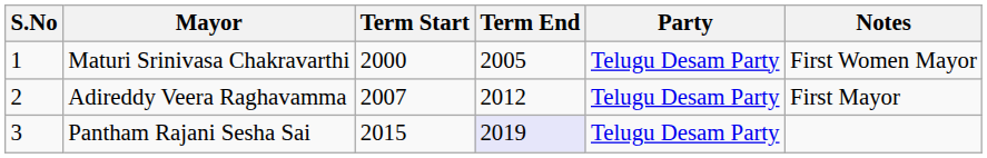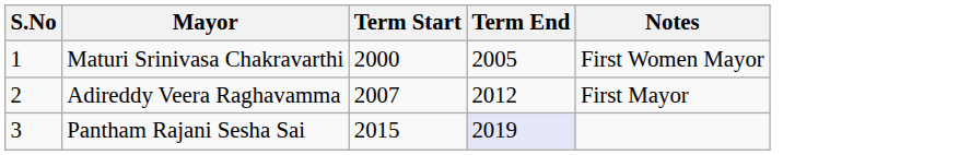- column: Party | Telugu Desam Party | Telugu Desam Party | Telugu Desam Party
